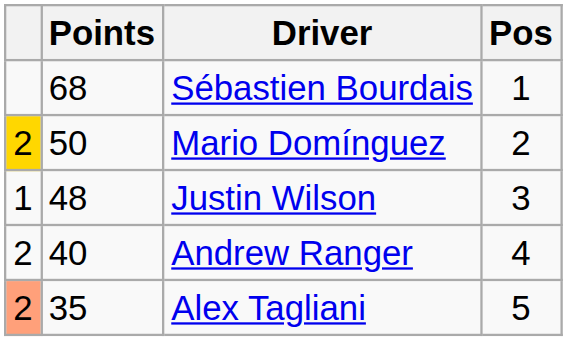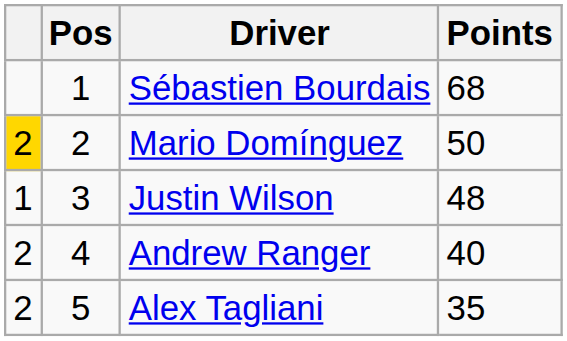columns swapped: Pos <-> Points
Alex Tagliani | column 1: lightsalmon background -> no background
